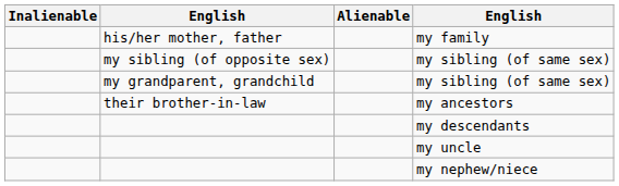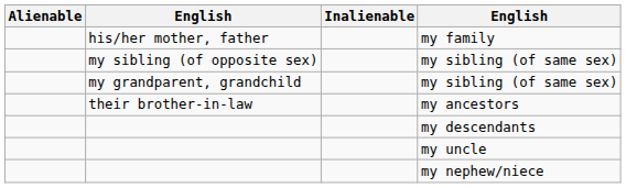columns swapped: Inalienable <-> Alienable
